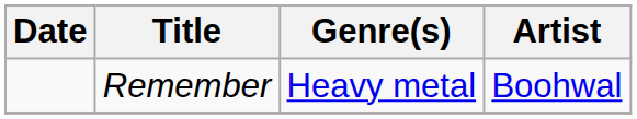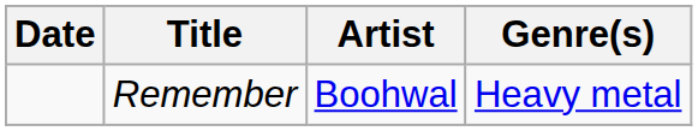columns swapped: Artist <-> Genre(s)
